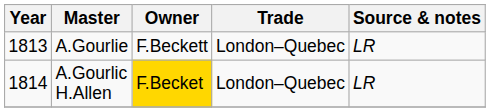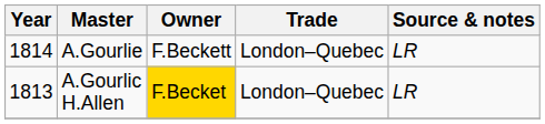A.Gourlie | Year: 1813 -> 1814
A.Gourlic H.Allen | Year: 1814 -> 1813
